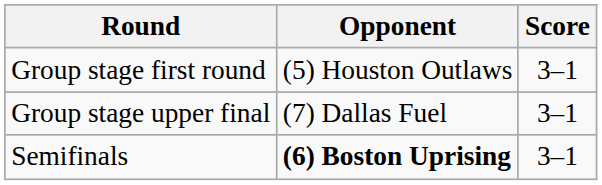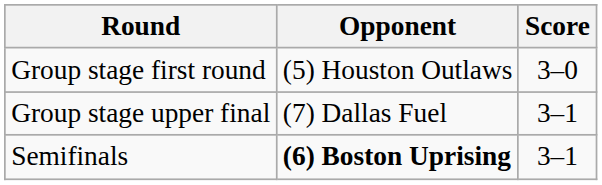Group stage first round | Score: 3–1 -> 3–0
